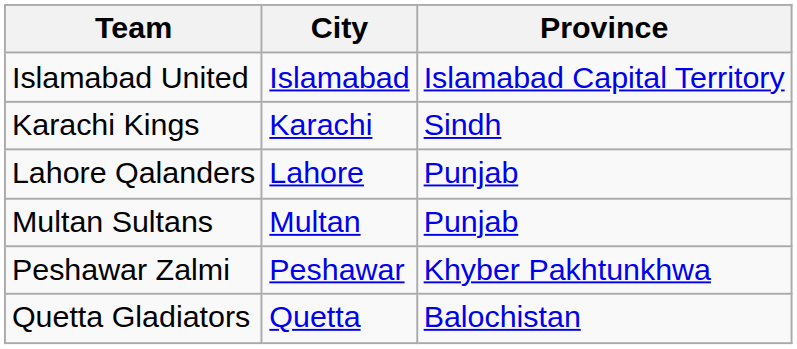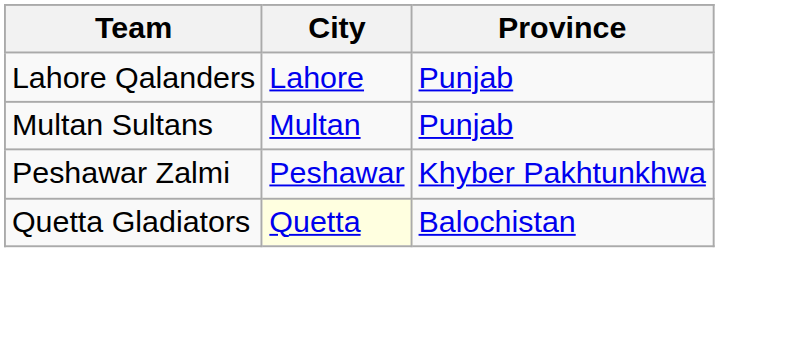- row: Islamabad United | Islamabad | Islamabad Capital Territory
- row: Karachi Kings | Karachi | Sindh
Quetta Gladiators | City: no background -> lightyellow background
